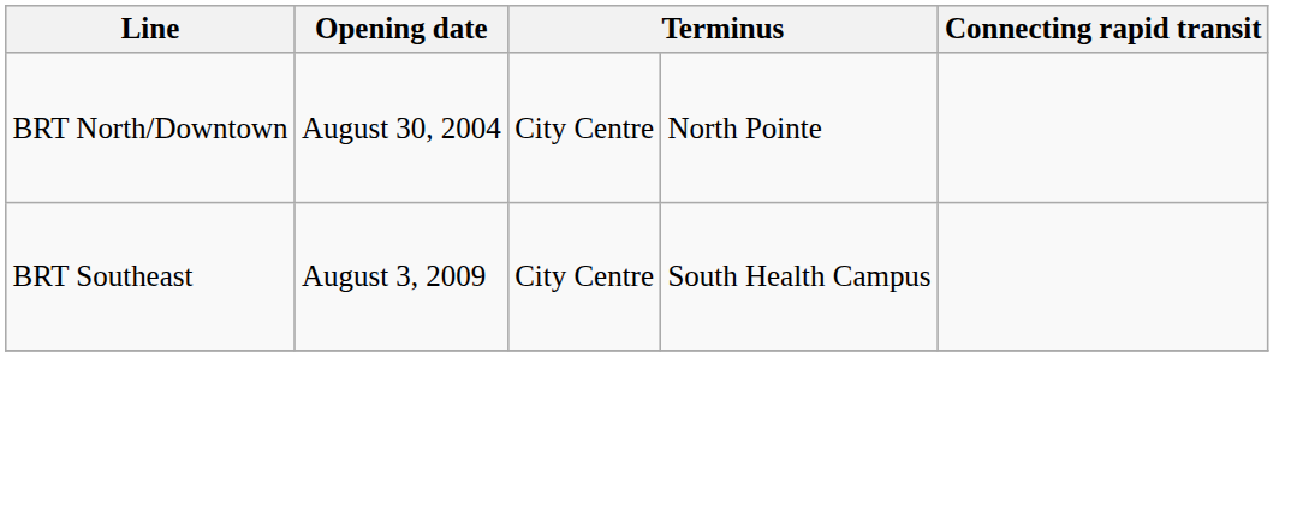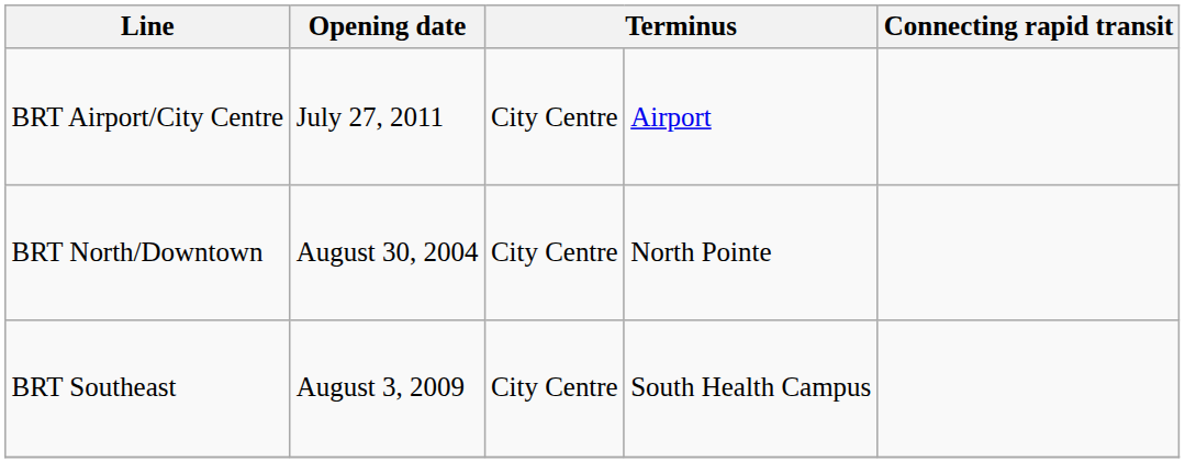+ row: BRT Airport/City Centre | July 27, 2011 | City Centre | Airport
